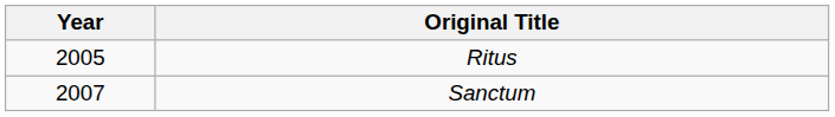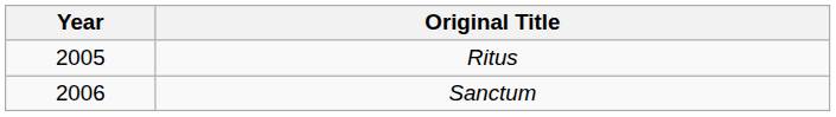Sanctum | Year: 2007 -> 2006
